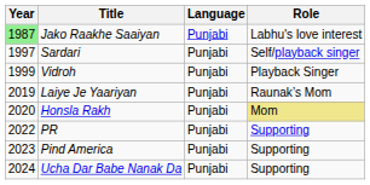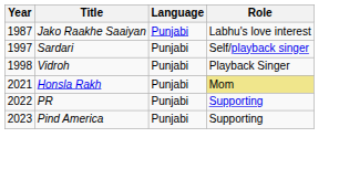Jako Raakhe Saaiyan | Year: lightgreen background -> no background
Vidroh | Year: 1999 -> 1998
- row: 2019 | Laiye Je Yaariyan | Punjabi | Raunak’s Mom
Honsla Rakh | Year: 2020 -> 2021
- row: 2024 | Ucha Dar Babe Nanak Da | Punjabi | Supporting
